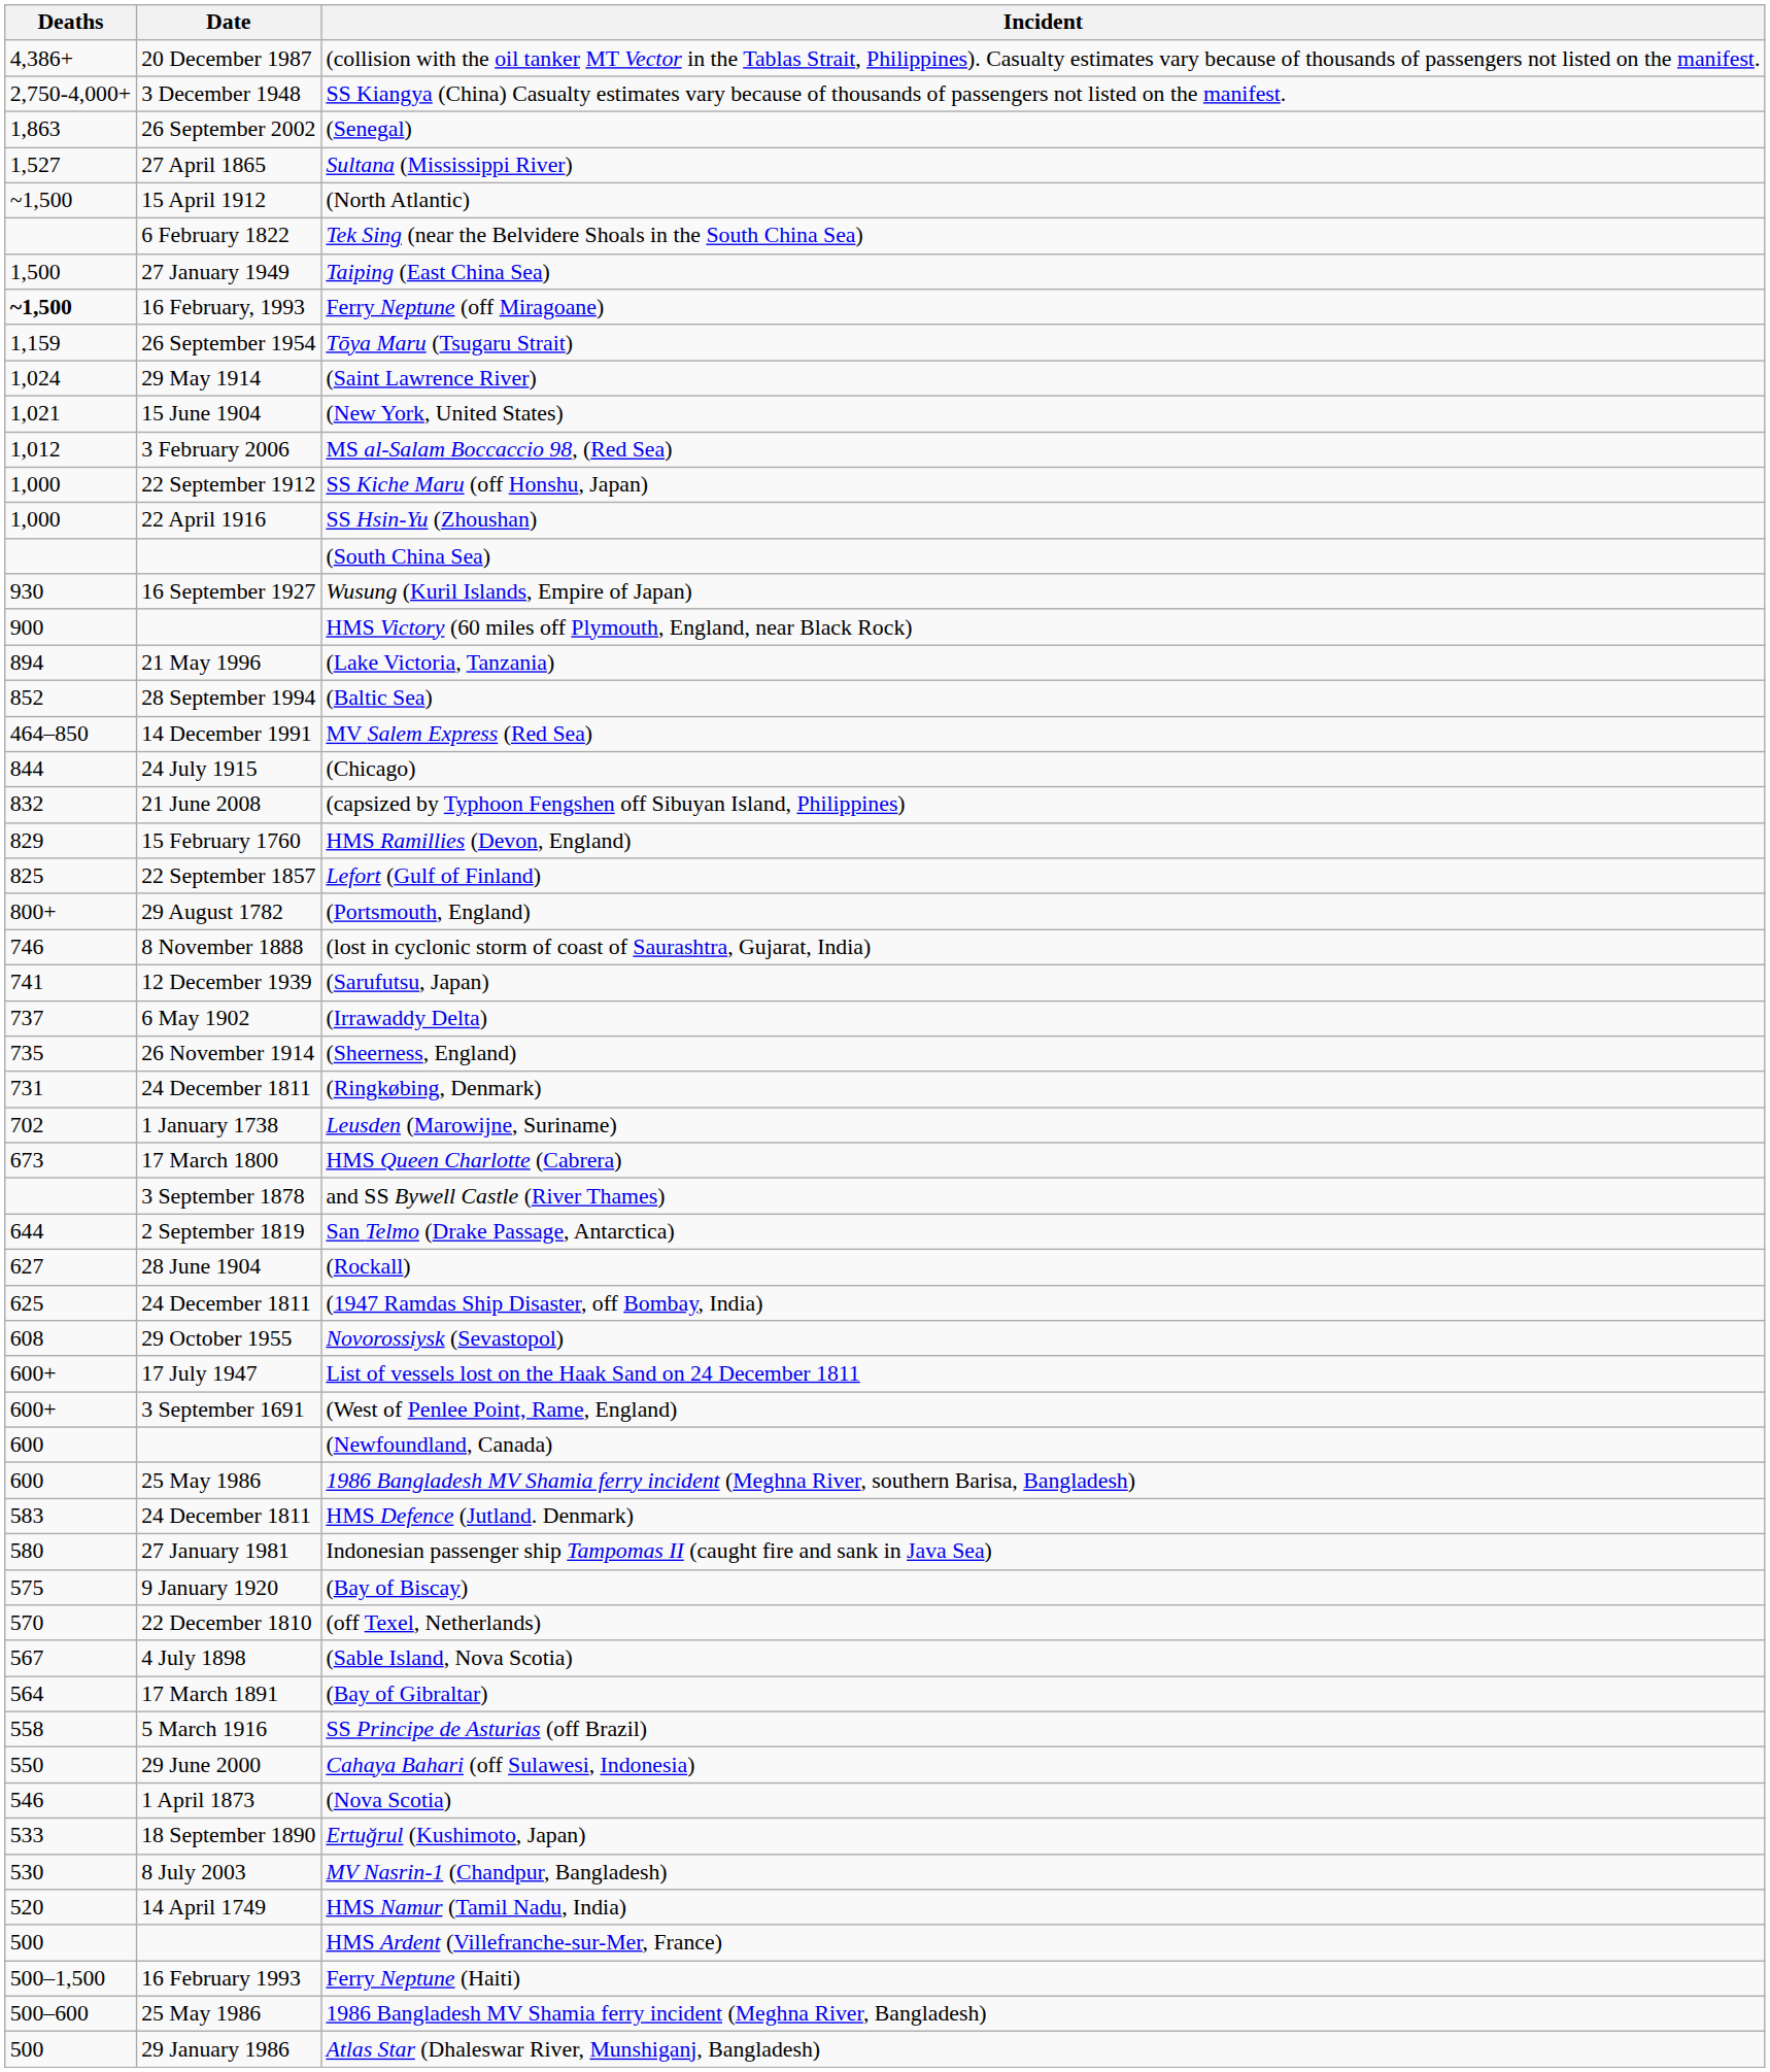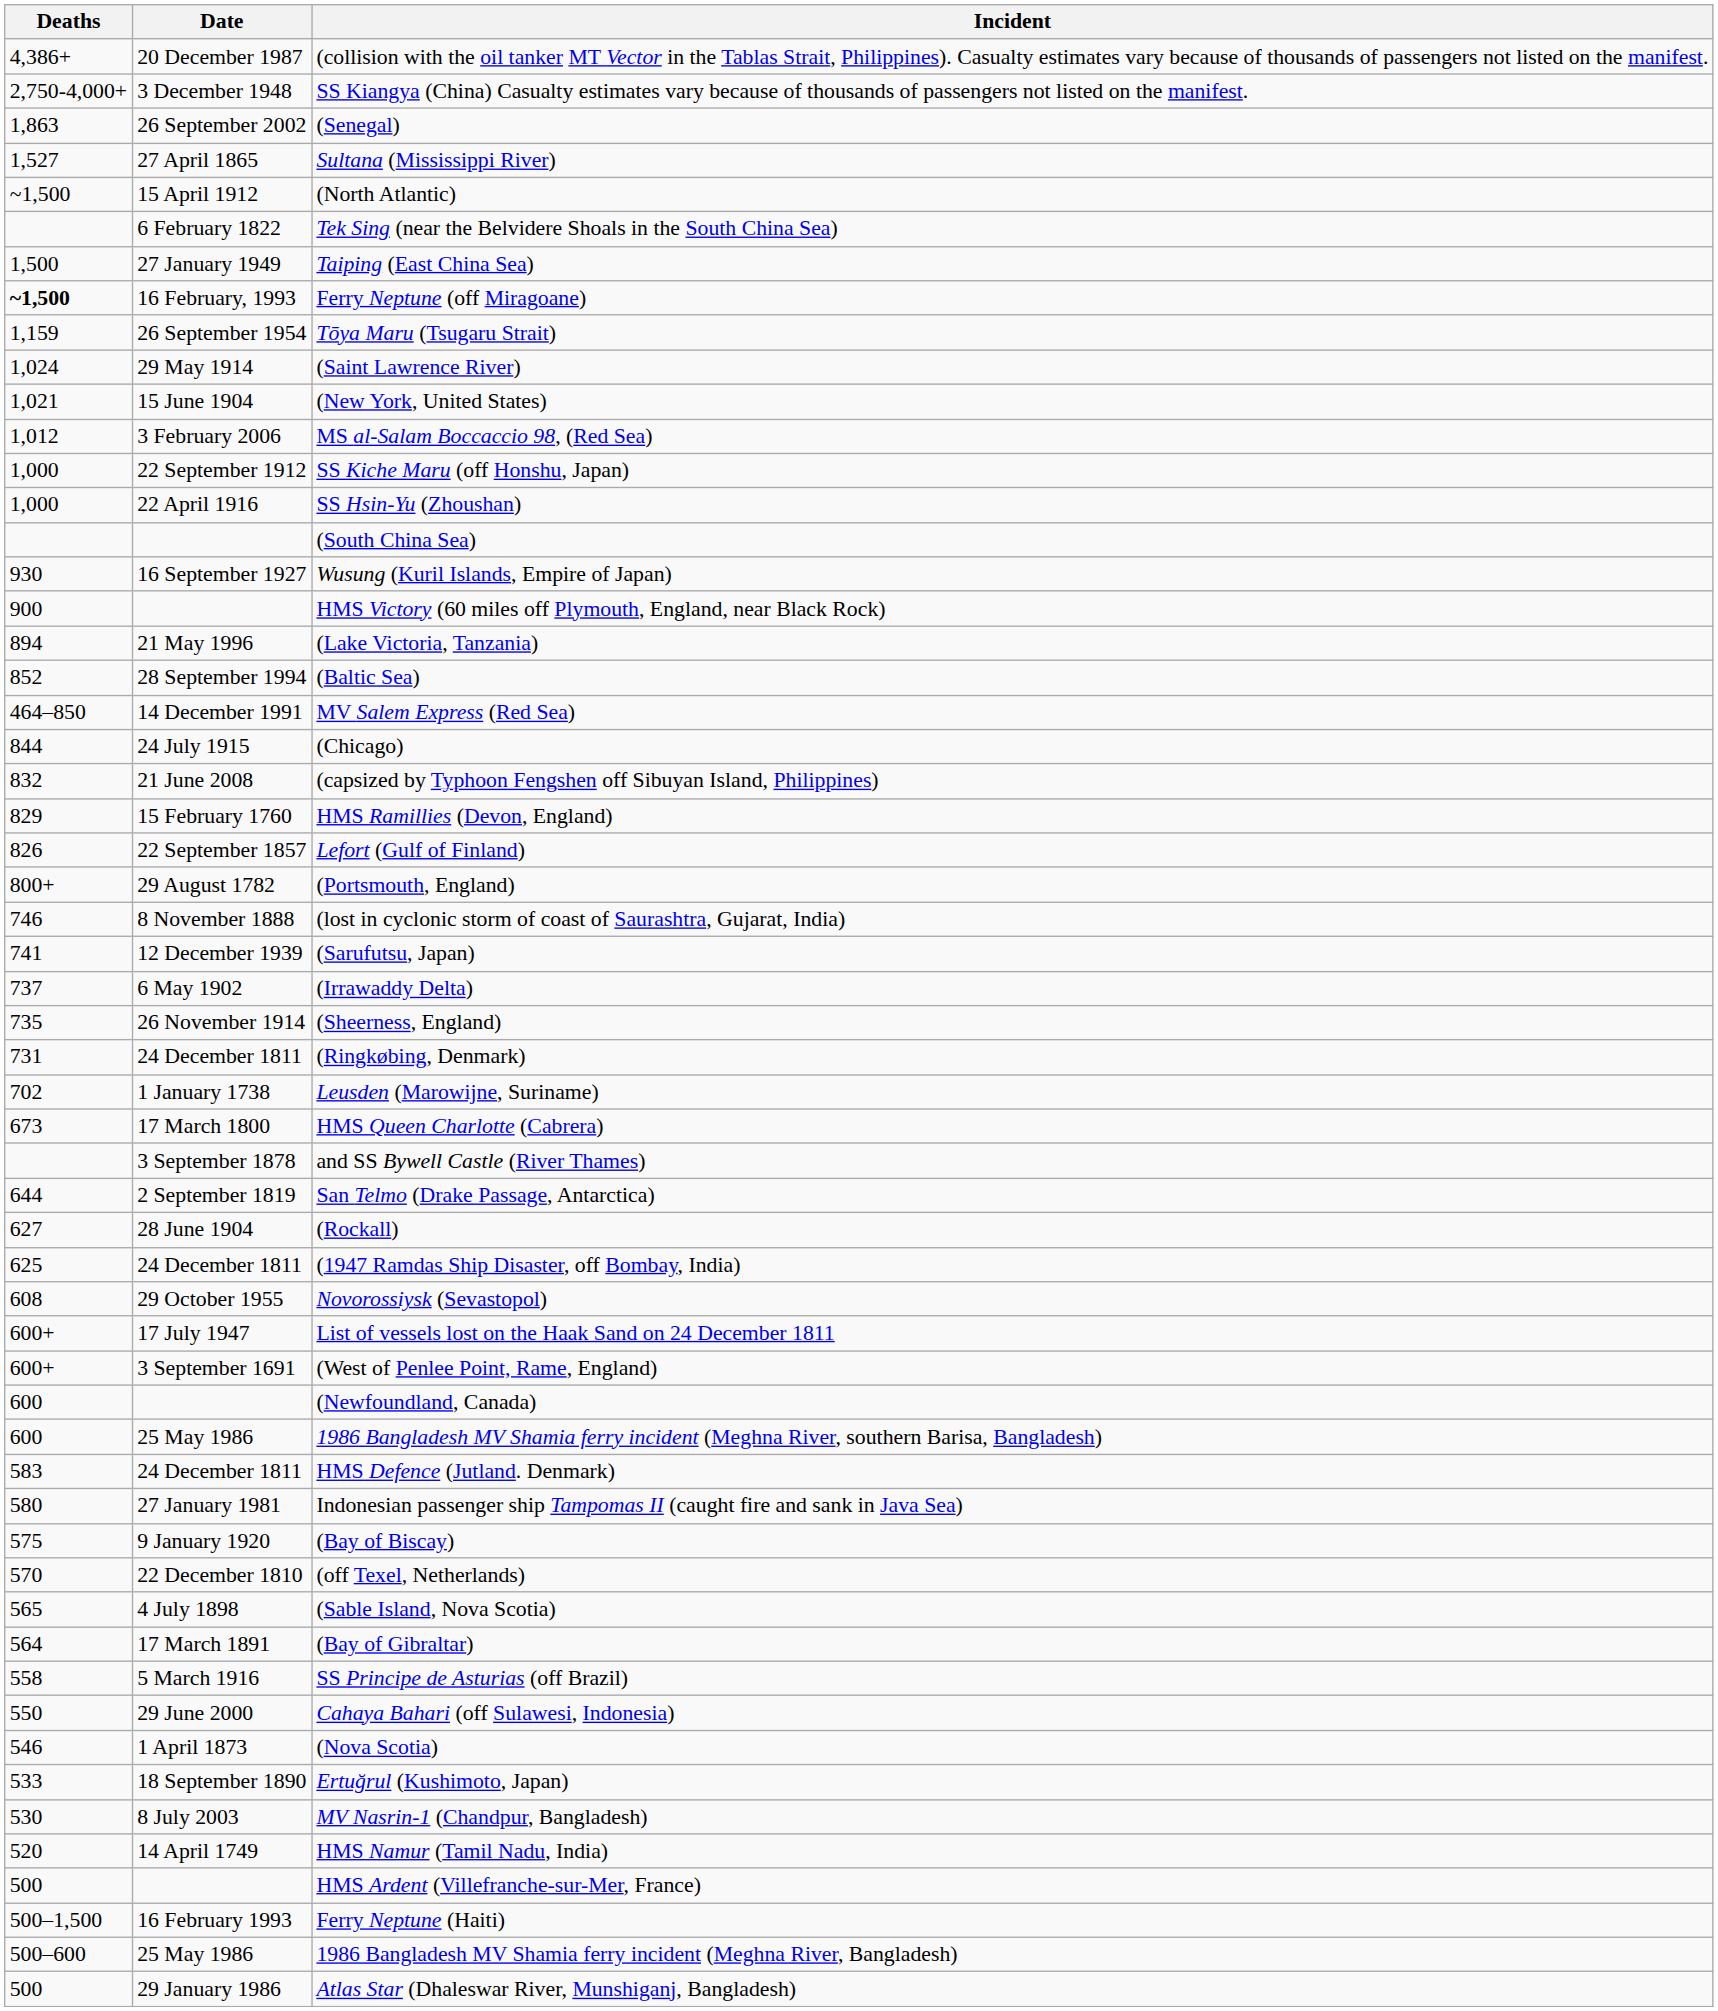Lefort (Gulf of Finland) | Deaths: 825 -> 826
(Sable Island, Nova Scotia) | Deaths: 567 -> 565
